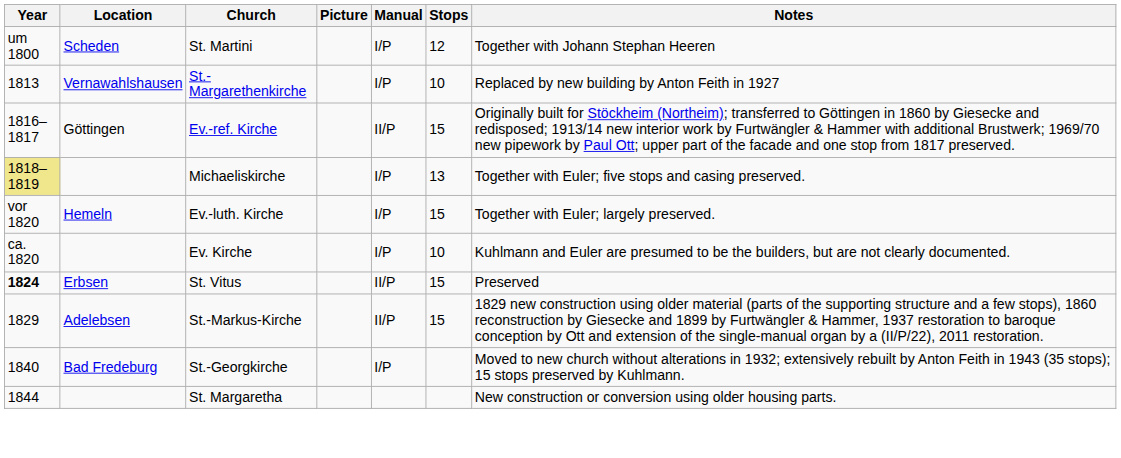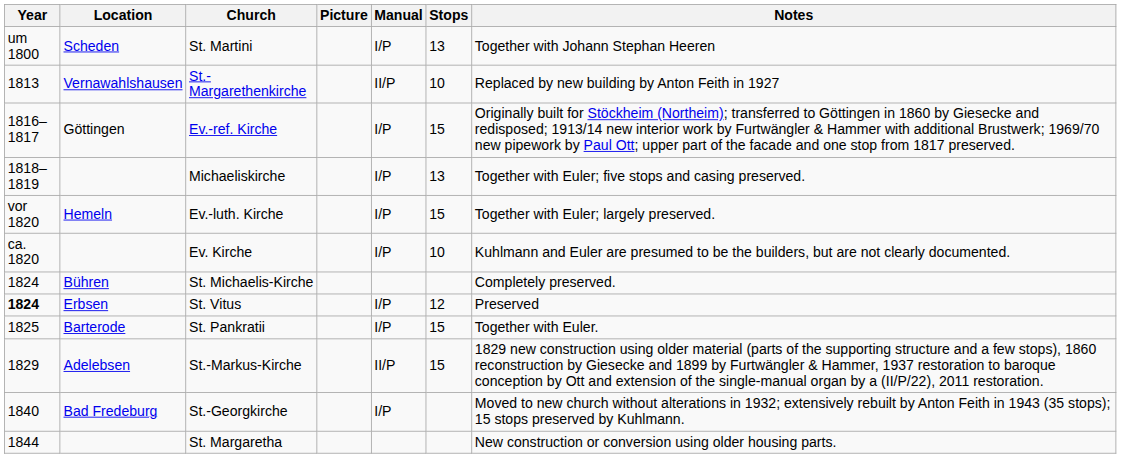St. Martini | Stops: 12 -> 13
St.-Margarethenkirche | Manual: I/P -> II/P
Ev.-ref. Kirche | Manual: II/P -> I/P
Michaeliskirche | Year: khaki background -> no background
+ row: 1824 | Bühren | St. Michaelis-Kirche | Completely preserved.
St. Vitus | Manual: II/P -> I/P
St. Vitus | Stops: 15 -> 12
+ row: 1825 | Barterode | St. Pankratii | I/P | 15 | Together with Euler.
